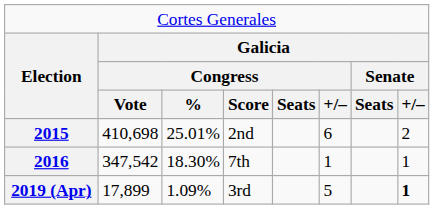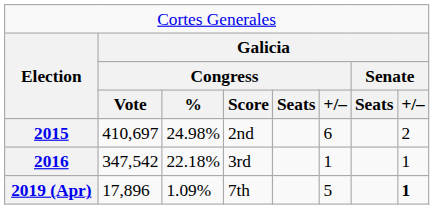2015 | column 2: 410,698 -> 410,697
2015 | column 3: 25.01% -> 24.98%
2016 | column 3: 18.30% -> 22.18%
2016 | column 4: 7th -> 3rd
2019 (Apr) | column 2: 17,899 -> 17,896
2019 (Apr) | column 4: 3rd -> 7th
